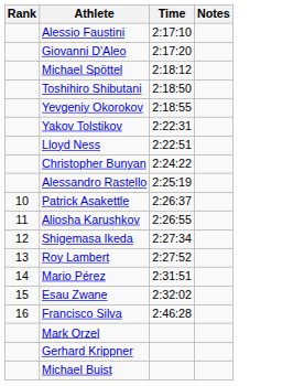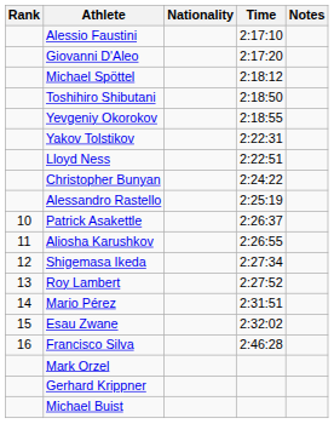+ column: Nationality
